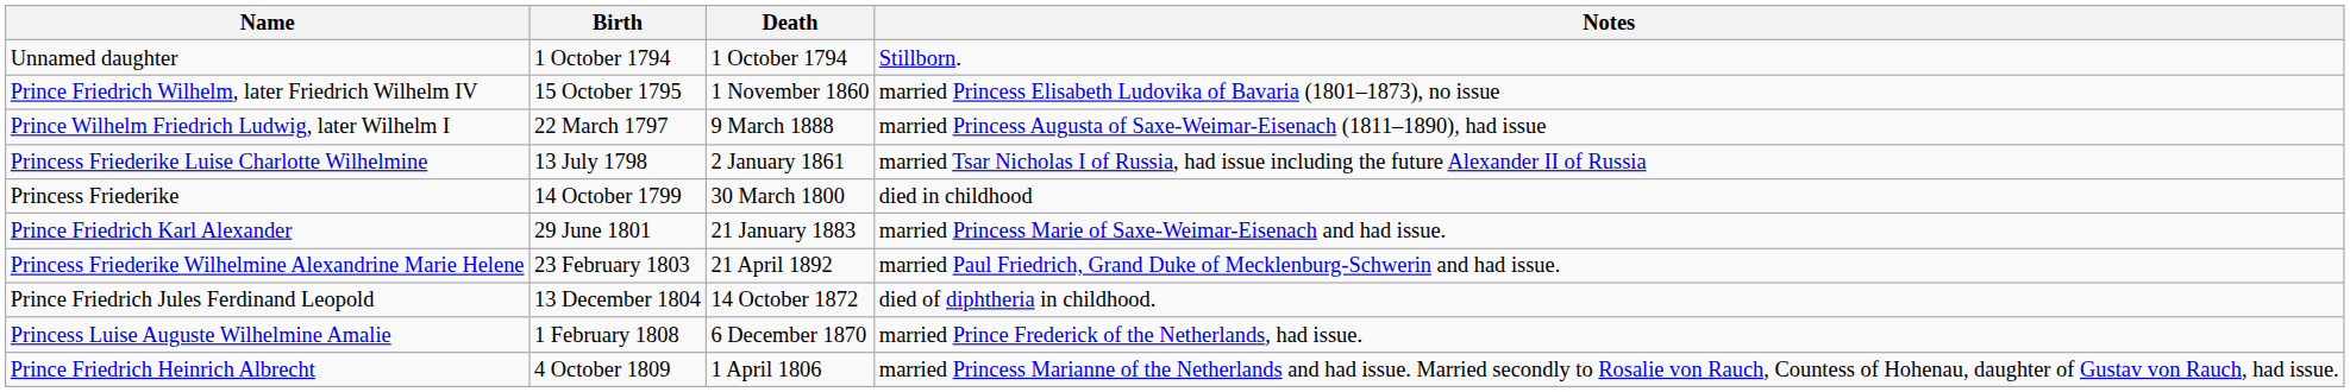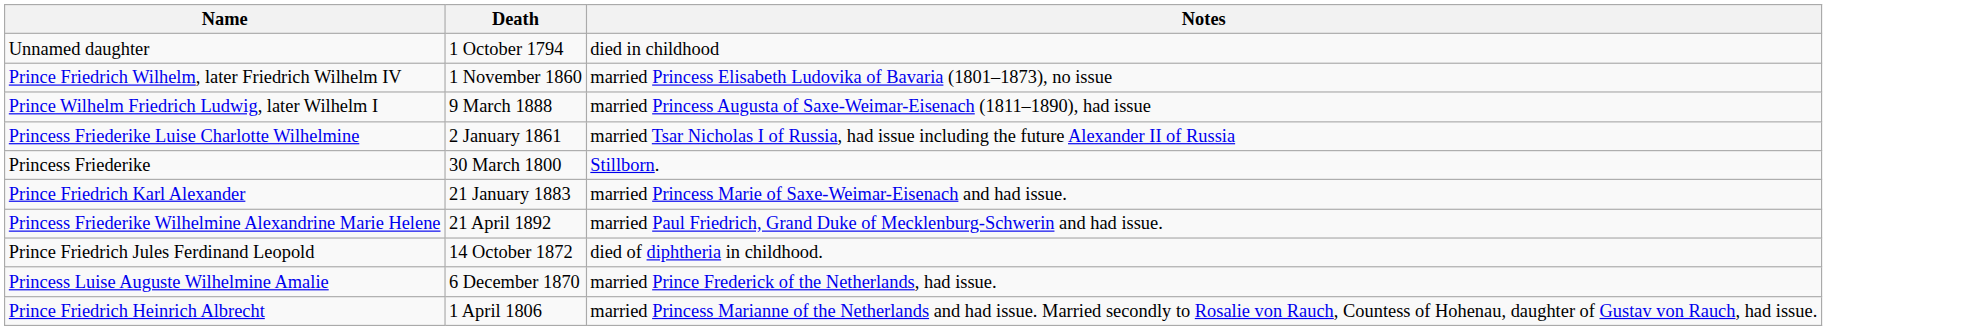- column: Birth | 1 October 1794 | 15 October 1795 | 22 March 1797 | 13 July 1798 | 14 October 1799 | 29 June 1801 | 23 February 1803 | 13 December 1804 | 1 February 1808 | 4 October 1809
Unnamed daughter | Notes: Stillborn. -> died in childhood
Princess Friederike | Notes: died in childhood -> Stillborn.
